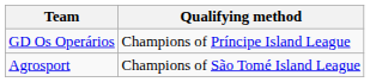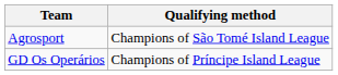rows swapped: Agrosport <-> GD Os Operários
